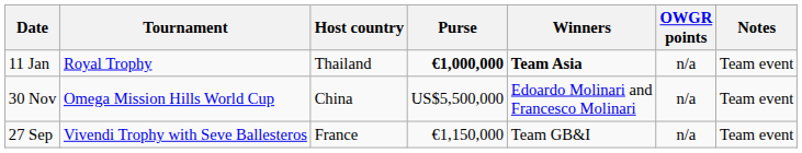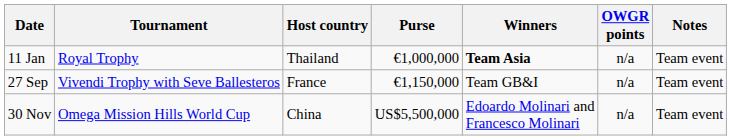11 Jan | Purse: bold -> normal
rows swapped: 27 Sep <-> 30 Nov
